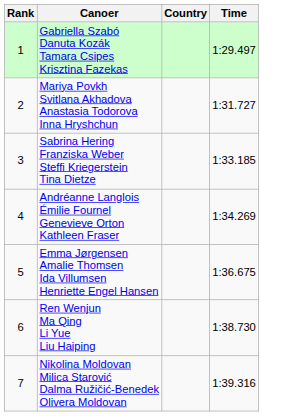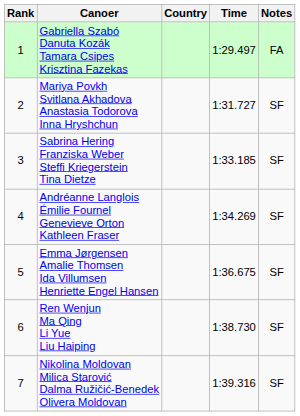+ column: Notes | FA | SF | SF | SF | SF | SF | SF
